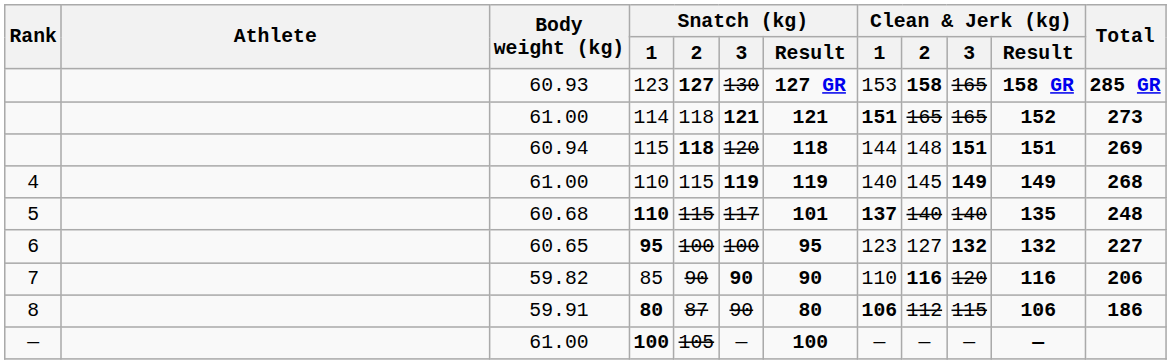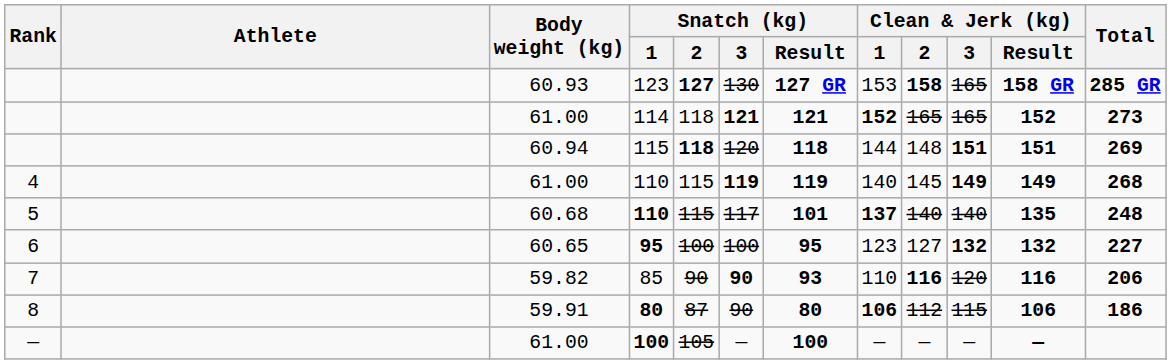114 | Clean & Jerk (kg) / 1: 151 -> 152
85 | Snatch (kg) / Result: 90 -> 93
